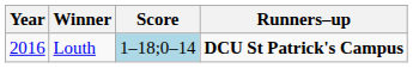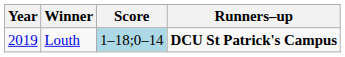Louth | Year: 2016 -> 2019
